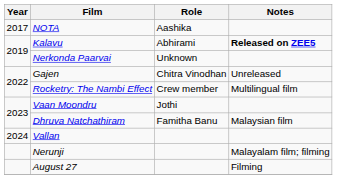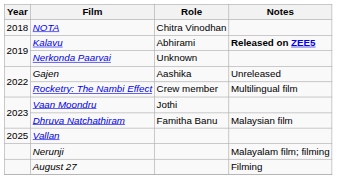NOTA | Year: 2017 -> 2018
NOTA | Role: Aashika -> Chitra Vinodhan
Gajen | Role: Chitra Vinodhan -> Aashika
Vallan | Year: 2024 -> 2025
